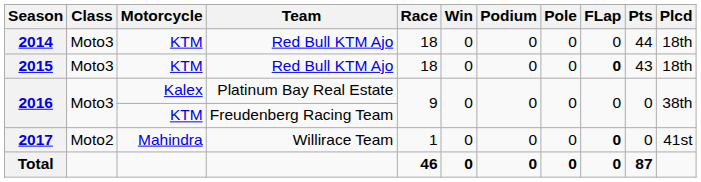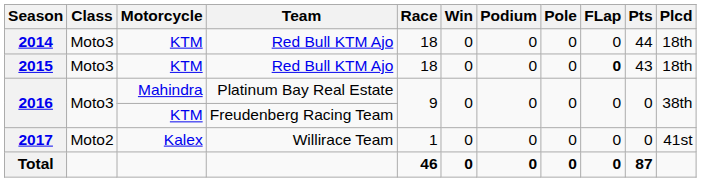2016 / Platinum Bay Real Estate | Motorcycle: Kalex -> Mahindra
2017 | Motorcycle: Mahindra -> Kalex
2017 | FLap: bold -> normal
